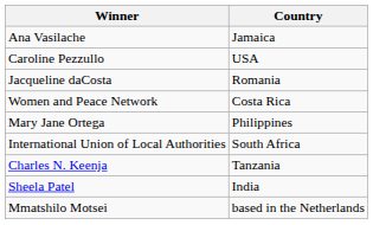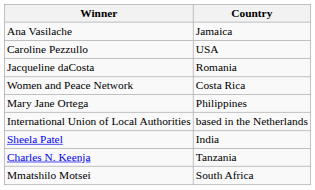International Union of Local Authorities | Country: South Africa -> based in the Netherlands
rows swapped: Sheela Patel <-> Charles N. Keenja
Mmatshilo Motsei | Country: based in the Netherlands -> South Africa
